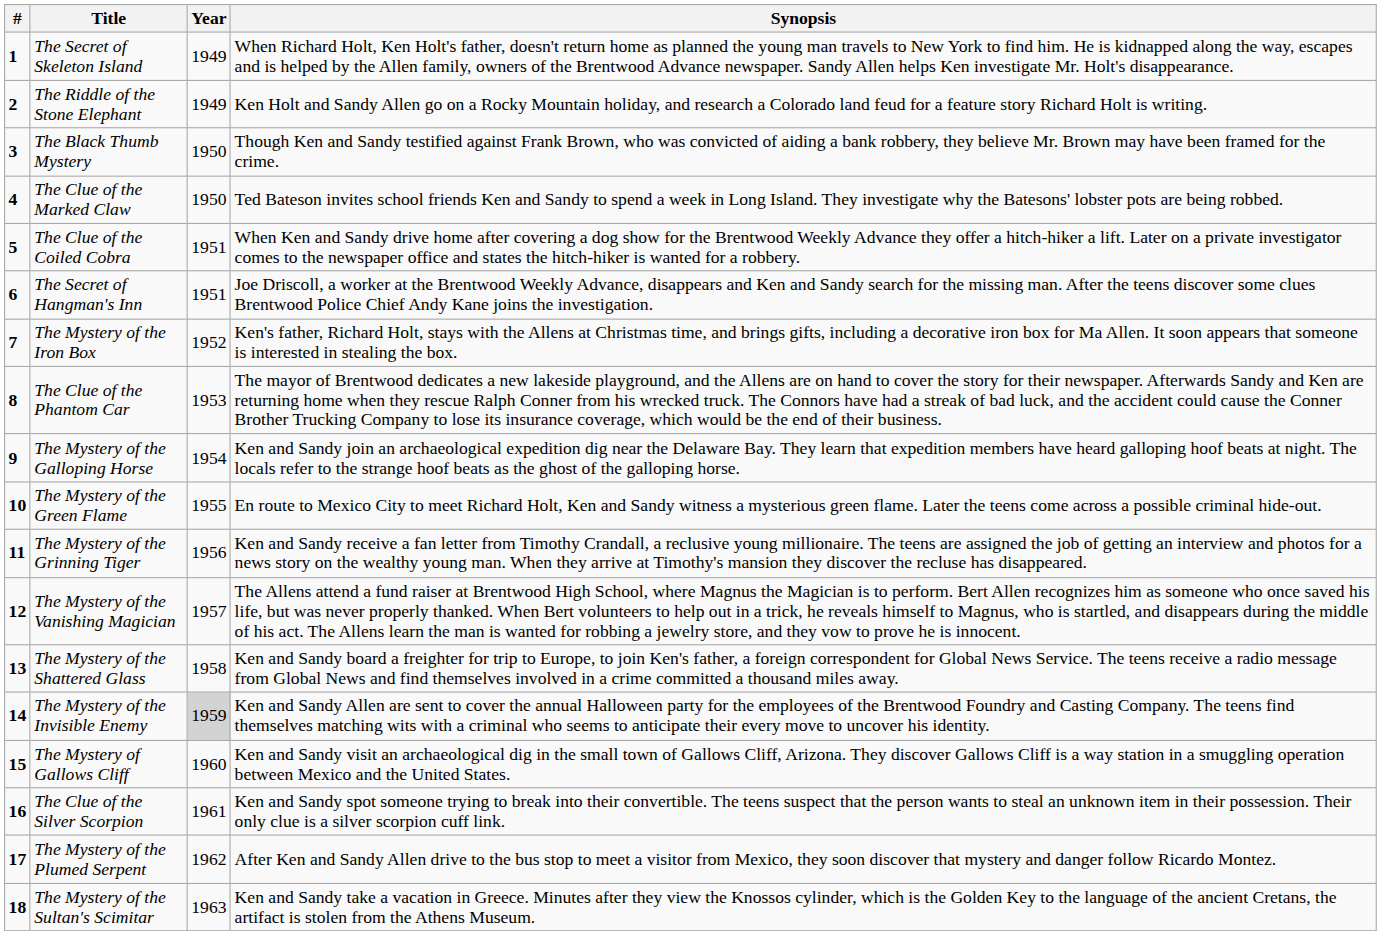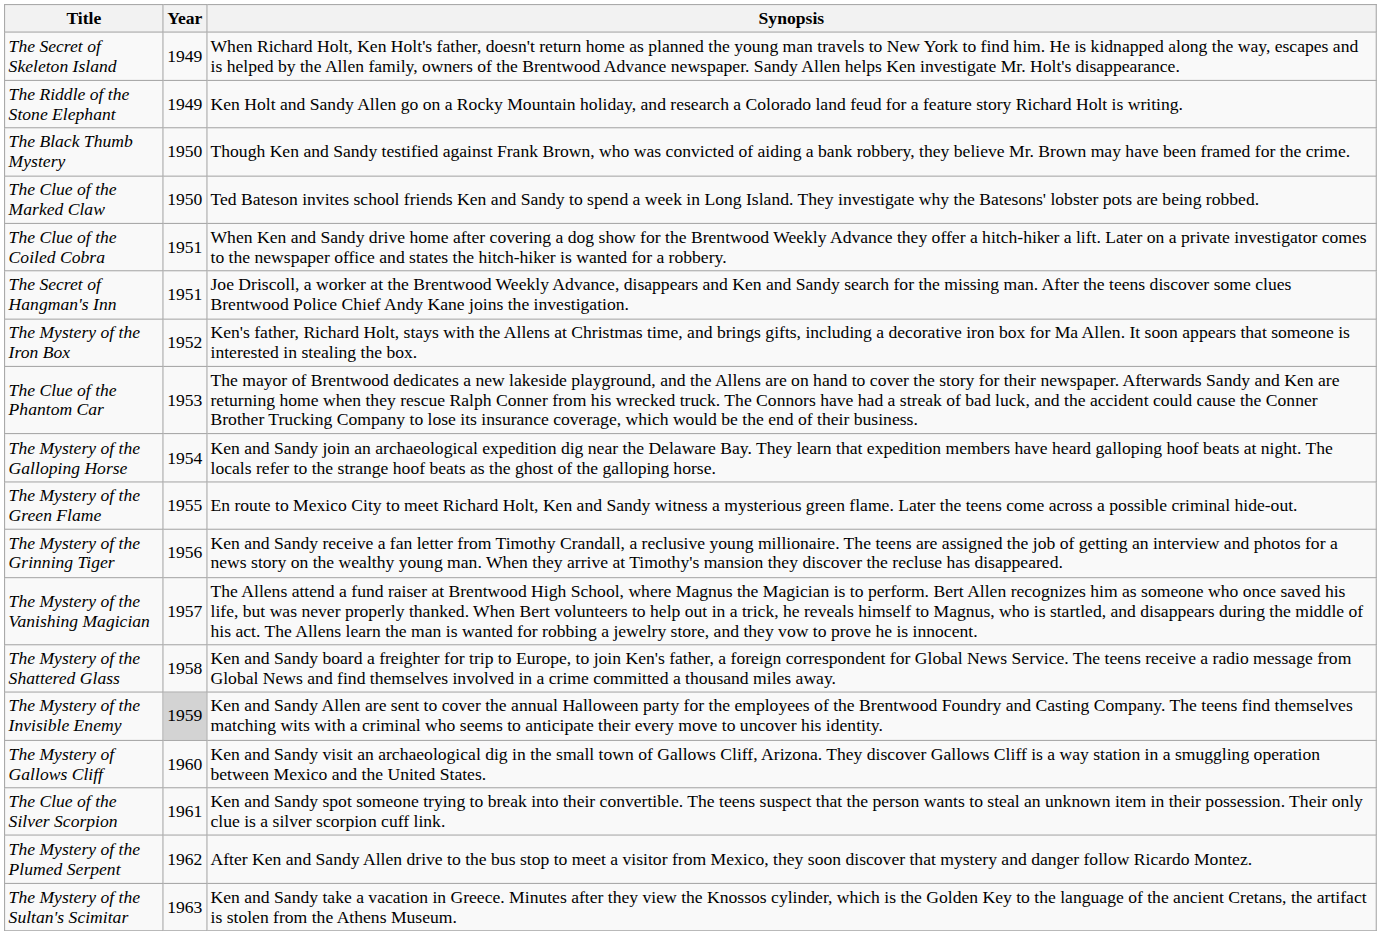- column: # | 1 | 2 | 3 | 4 | 5 | 6 | 7 | 8 | 9 | 10 | 11 | 12 | 13 | 14 | 15 | 16 | 17 | 18
